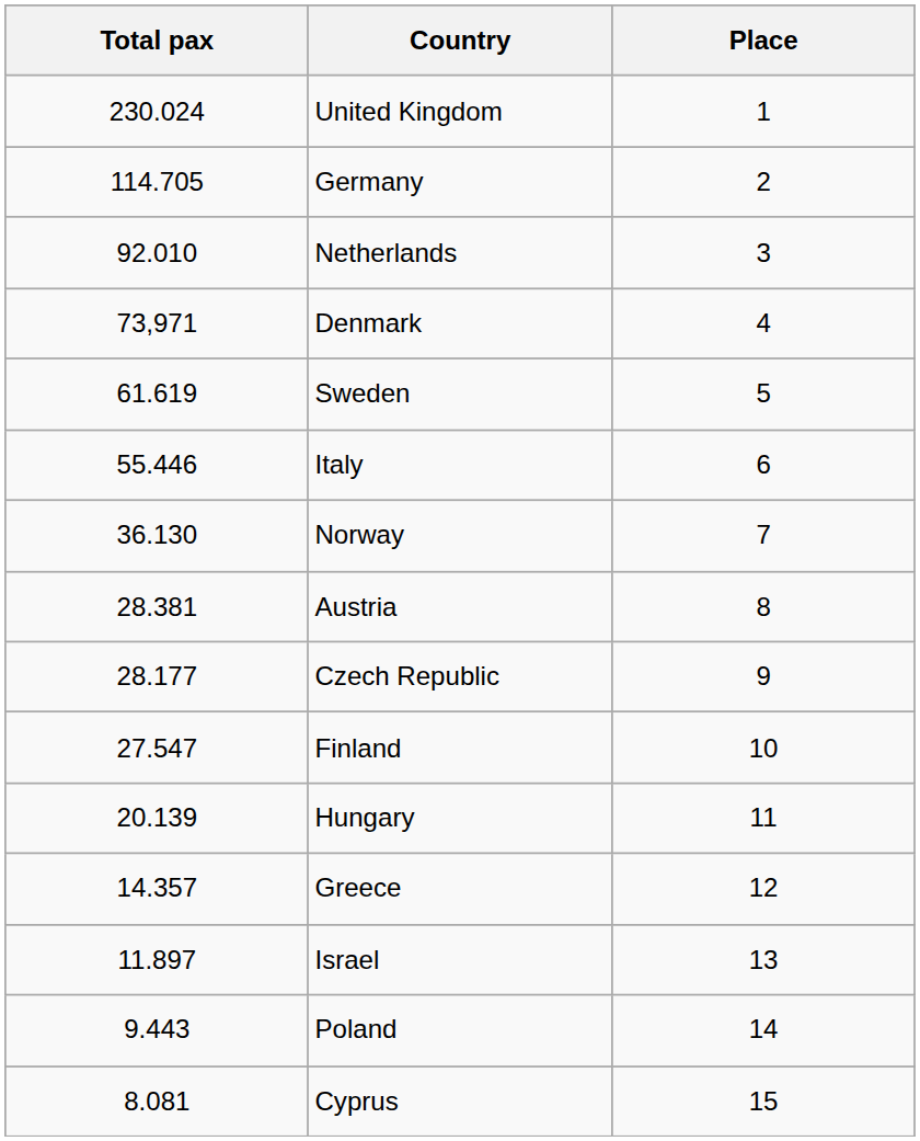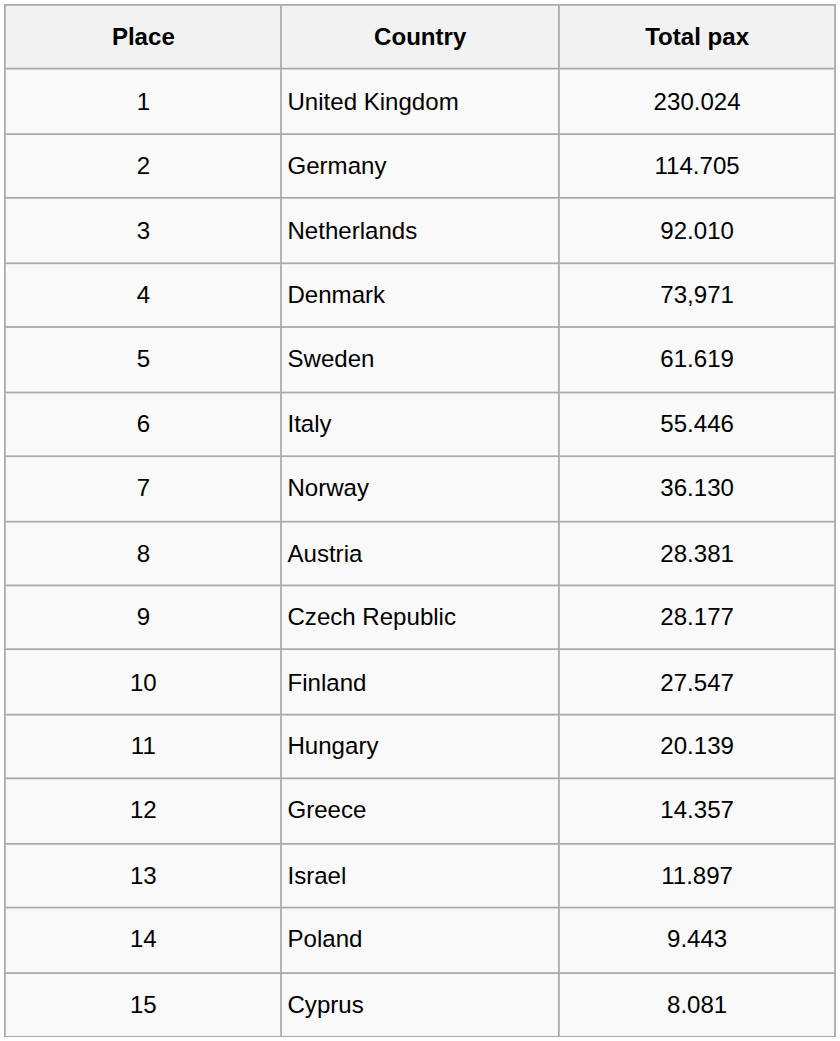columns swapped: Place <-> Total pax
